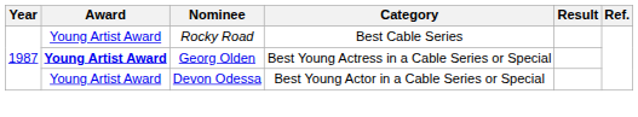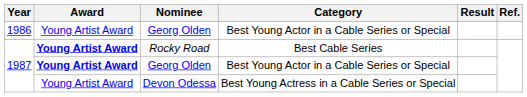+ row: 1986 | Young Artist Award | Georg Olden | Best Young Actor in a Cable Series or Special
Rocky Road | Award: normal -> bold
1987 / Georg Olden | Category: Best Young Actress in a Cable Series or Special -> Best Young Actor in a Cable Series or Special
Devon Odessa | Category: Best Young Actor in a Cable Series or Special -> Best Young Actress in a Cable Series or Special
